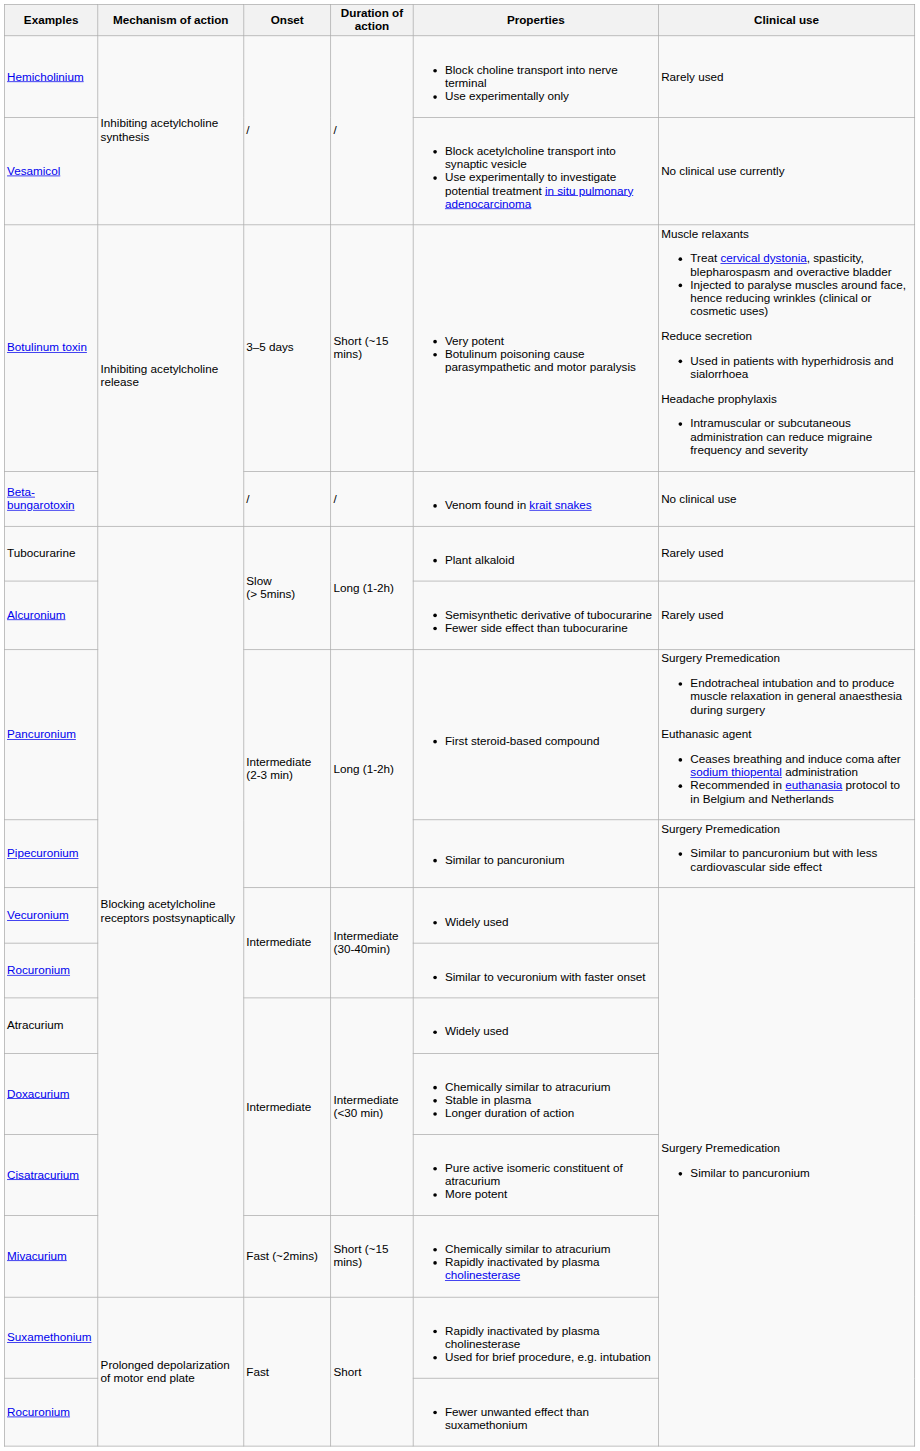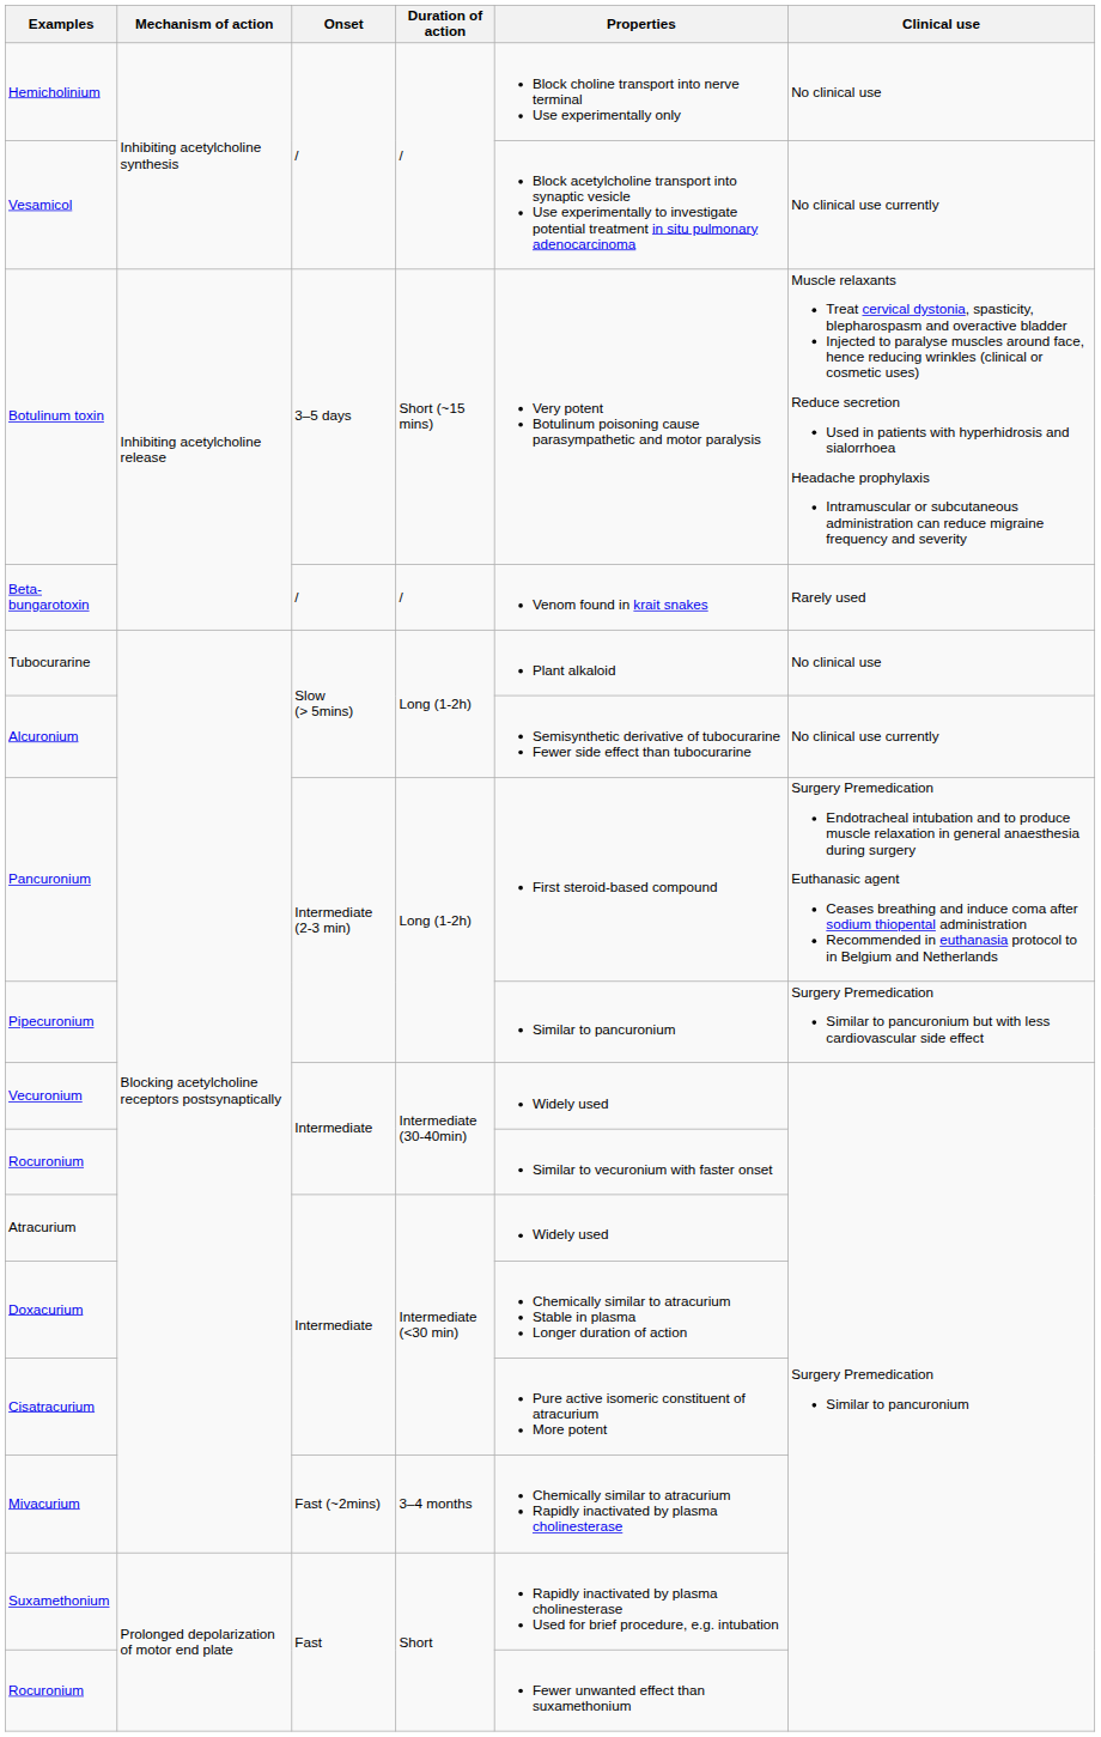Hemicholinium | Clinical use: Rarely used -> No clinical use
Beta-bungarotoxin | Clinical use: No clinical use -> Rarely used
Tubocurarine | Clinical use: Rarely used -> No clinical use
Alcuronium | Clinical use: Rarely used -> No clinical use currently
Mivacurium | Duration of action: Short (~15 mins) -> 3–4 months
